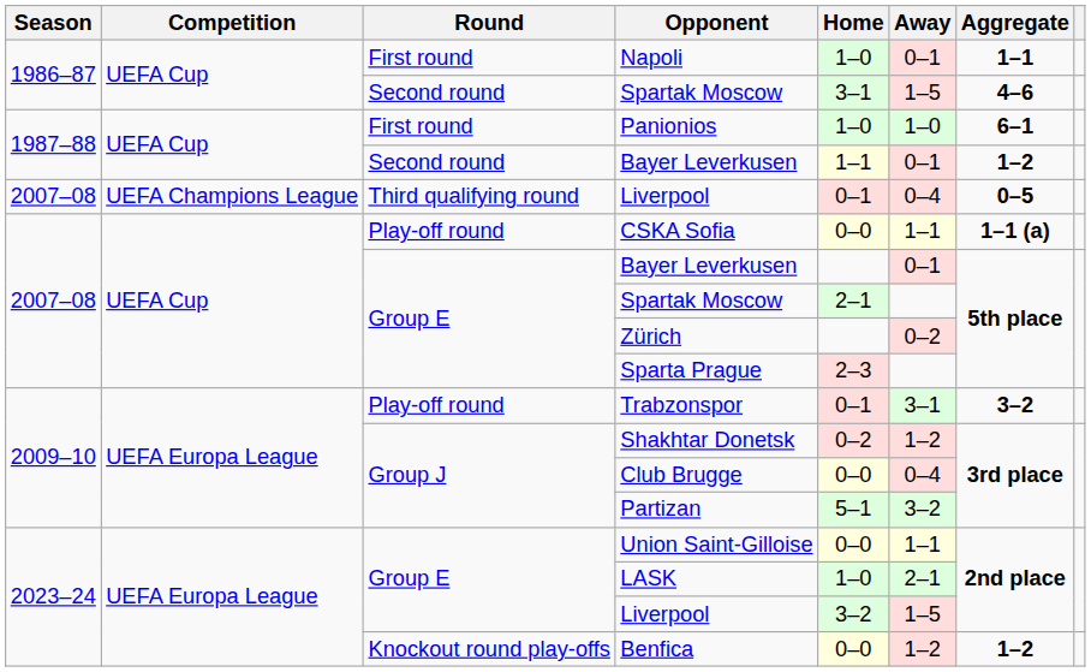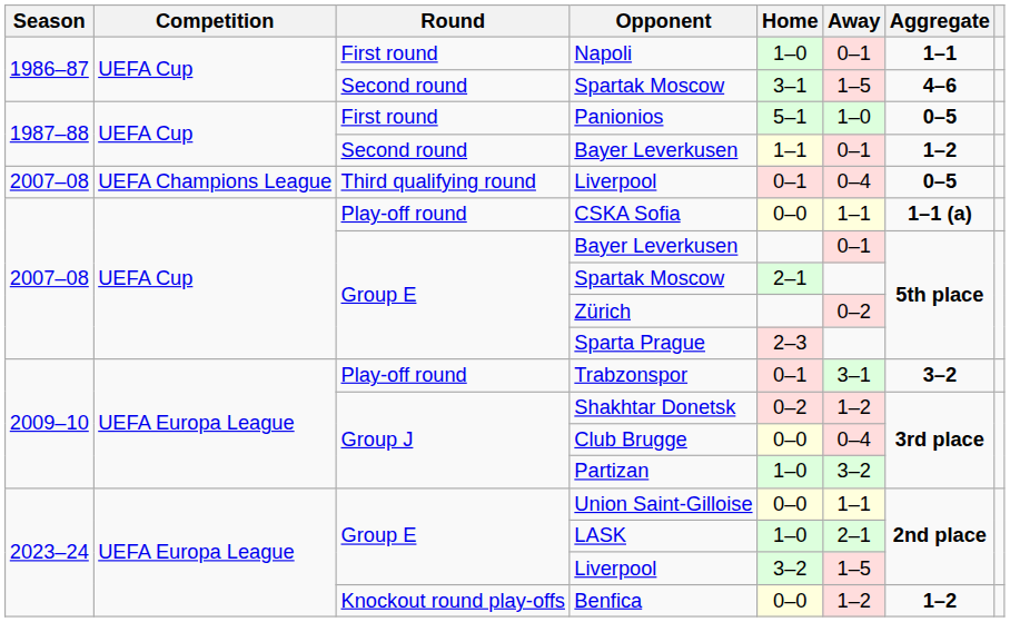Panionios | Home: 1–0 -> 5–1
Panionios | Aggregate: 6–1 -> 0–5
Partizan | Home: 5–1 -> 1–0
